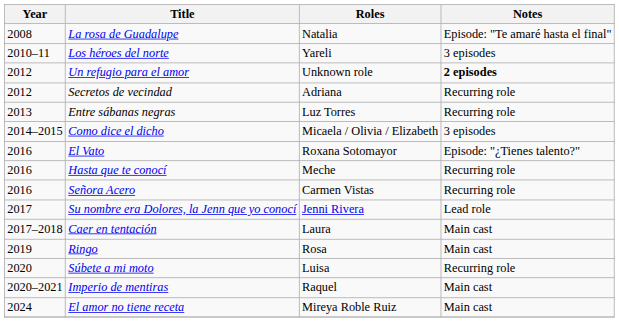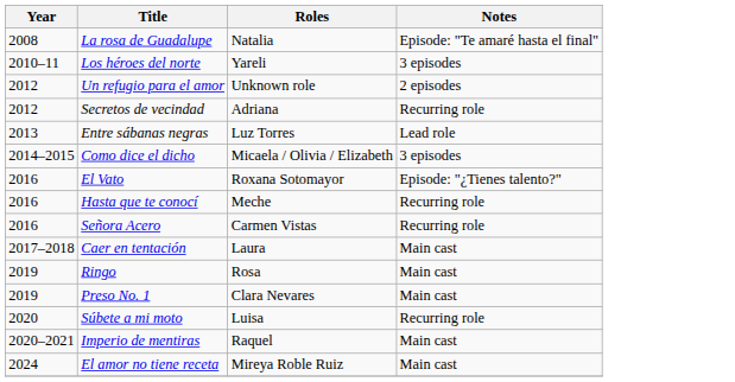Un refugio para el amor | Notes: bold -> normal
Entre sábanas negras | Notes: Recurring role -> Lead role
- row: 2017 | Su nombre era Dolores, la Jenn que yo conocí | Jenni Rivera | Lead role
+ row: 2019 | Preso No. 1 | Clara Nevares | Main cast
